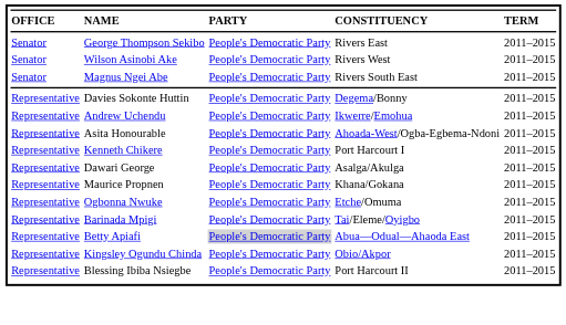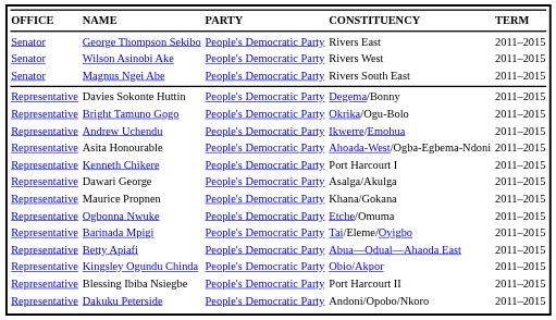+ row: Representative | Bright Tamuno Gogo | People's Democratic Party | Okrika/Ogu-Bolo | 2011–2015
Betty Apiafi | column 3: lightgrey background -> no background
+ row: Representative | Dakuku Peterside | People's Democratic Party | Andoni/Opobo/Nkoro | 2011–2015
